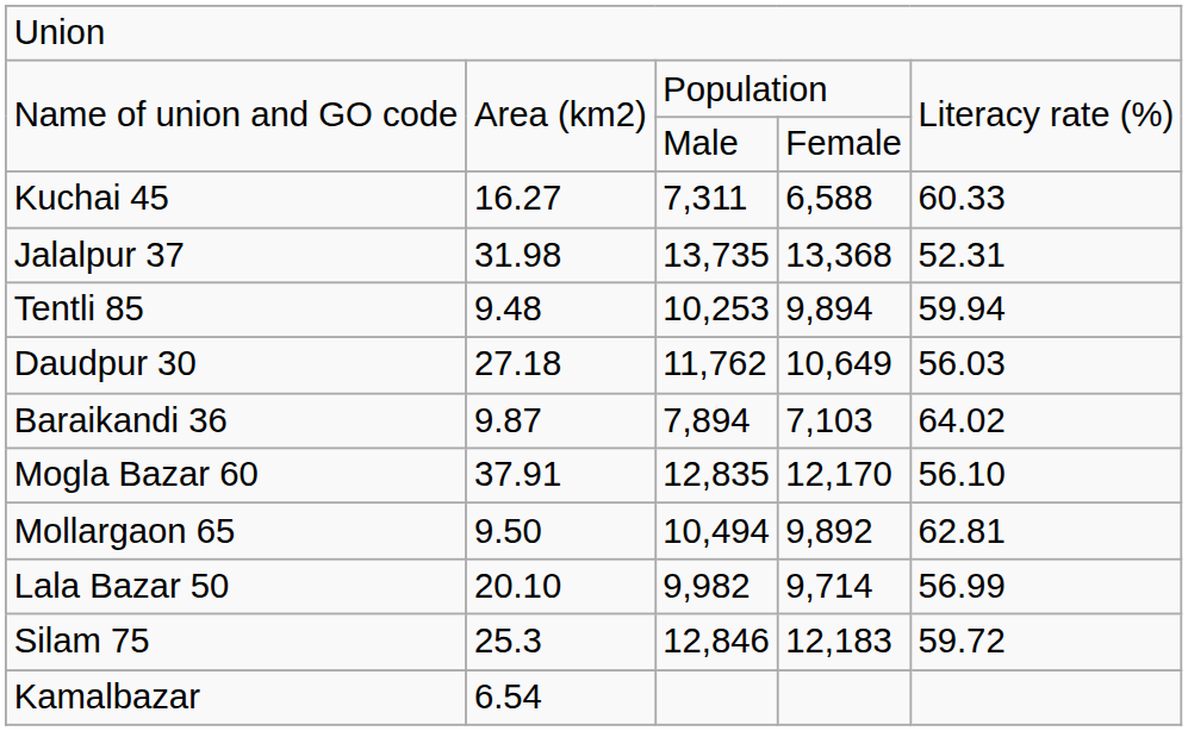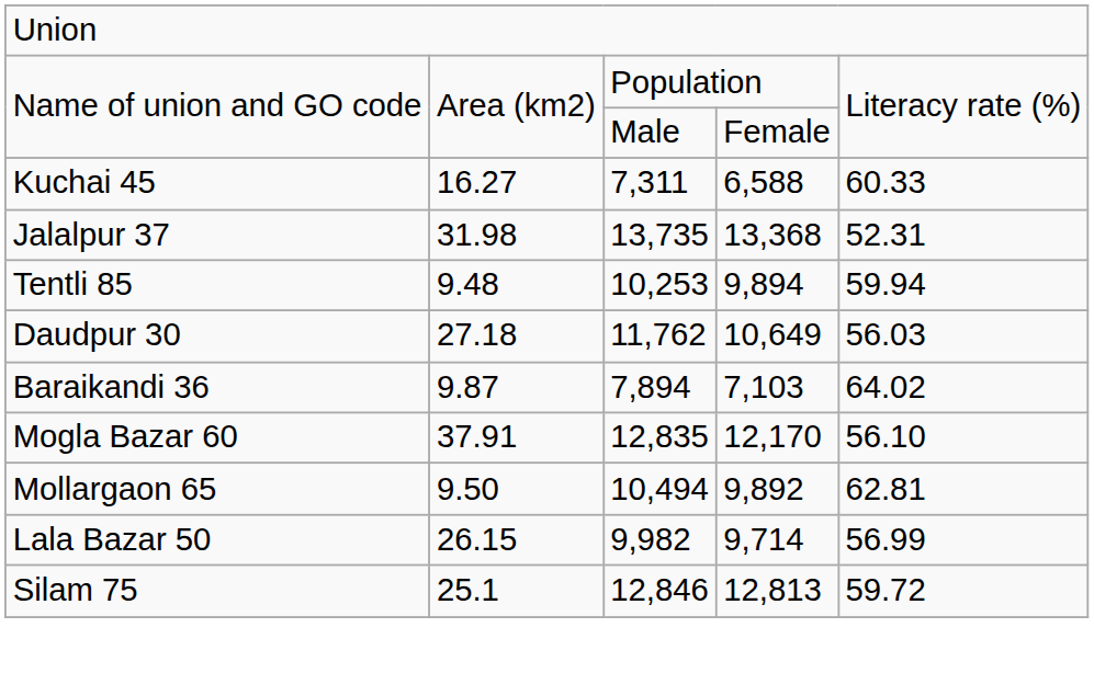Lala Bazar 50 | column 2: 20.10 -> 26.15
Silam 75 | column 2: 25.3 -> 25.1
Silam 75 | column 4: 12,183 -> 12,813
- row: Kamalbazar | 6.54
